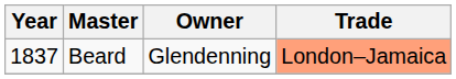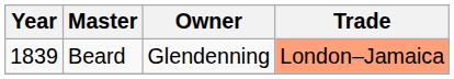Beard | Year: 1837 -> 1839
